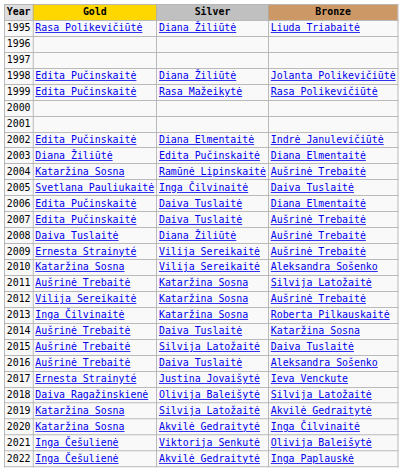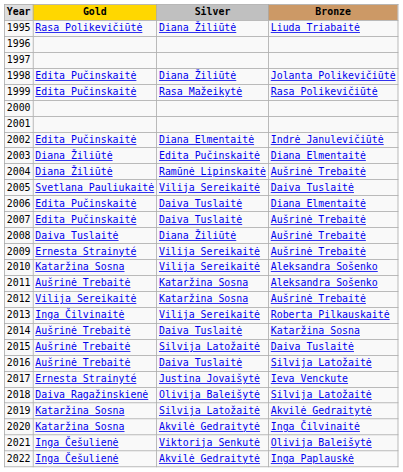2004 | column 2: Kataržina Sosna -> Diana Žiliūtė
2005 | column 3: Inga Čilvinaitė -> Vilija Sereikaitė
2011 | column 4: Silvija Latožaitė -> Aleksandra Sošenko
2013 | column 3: Kataržina Sosna -> Vilija Sereikaitė
2016 | column 4: Aleksandra Sošenko -> Silvija Latožaitė
